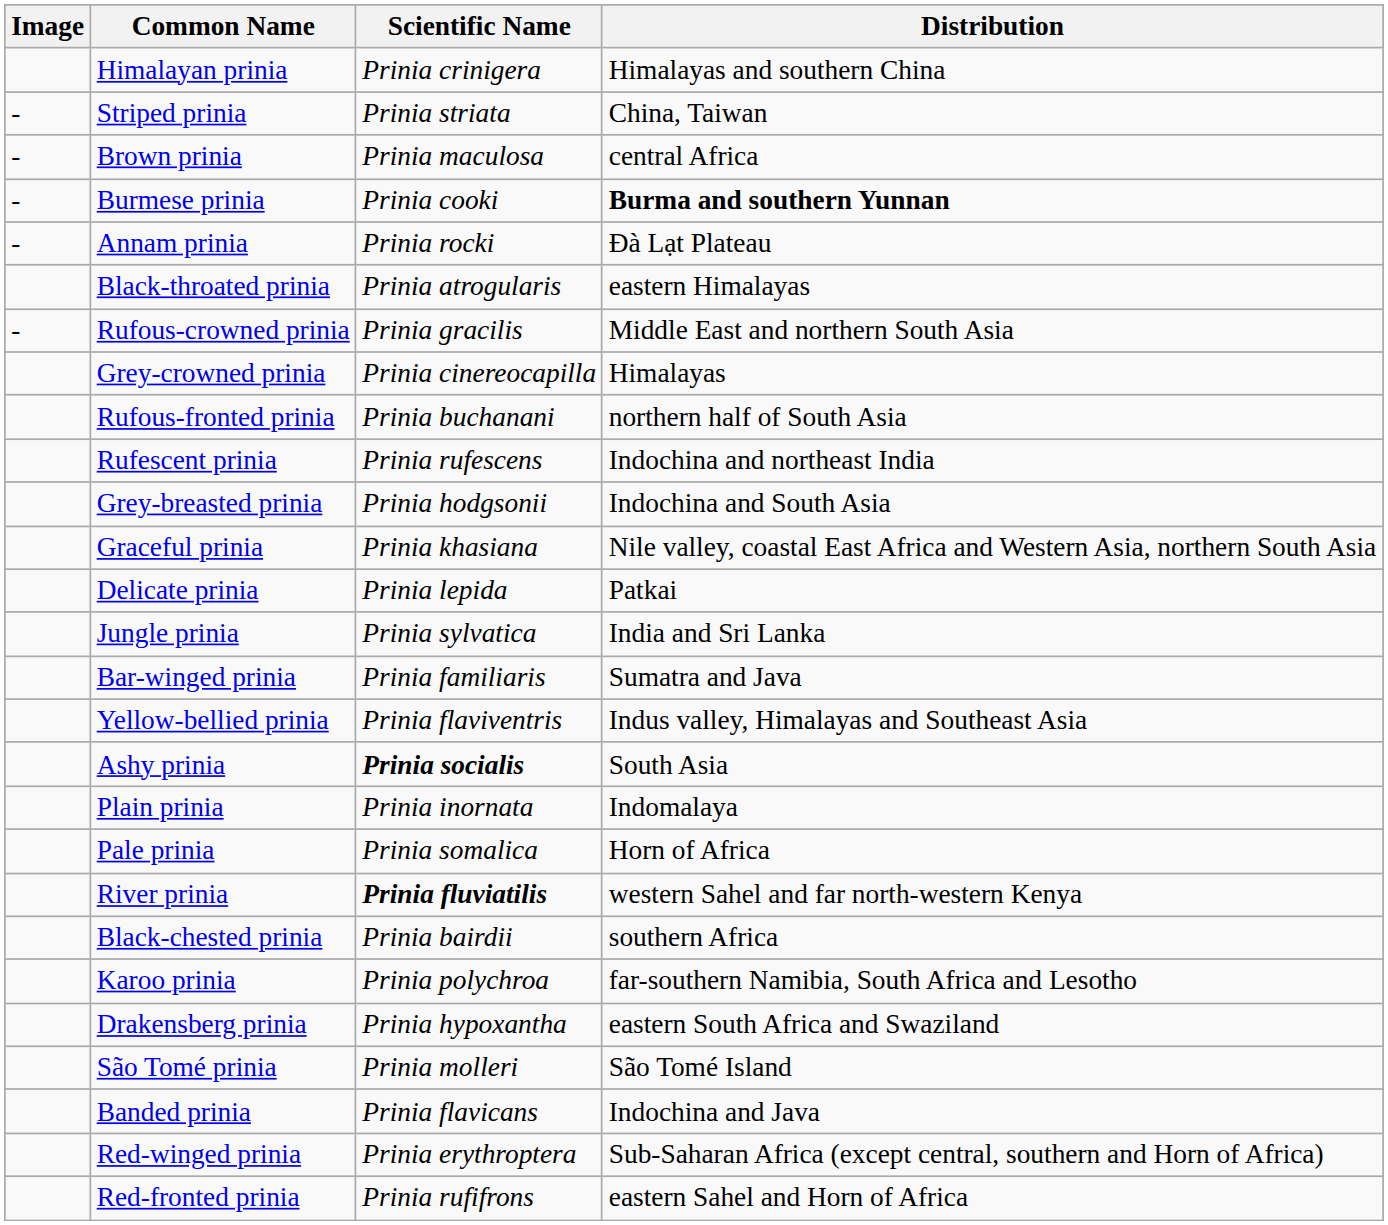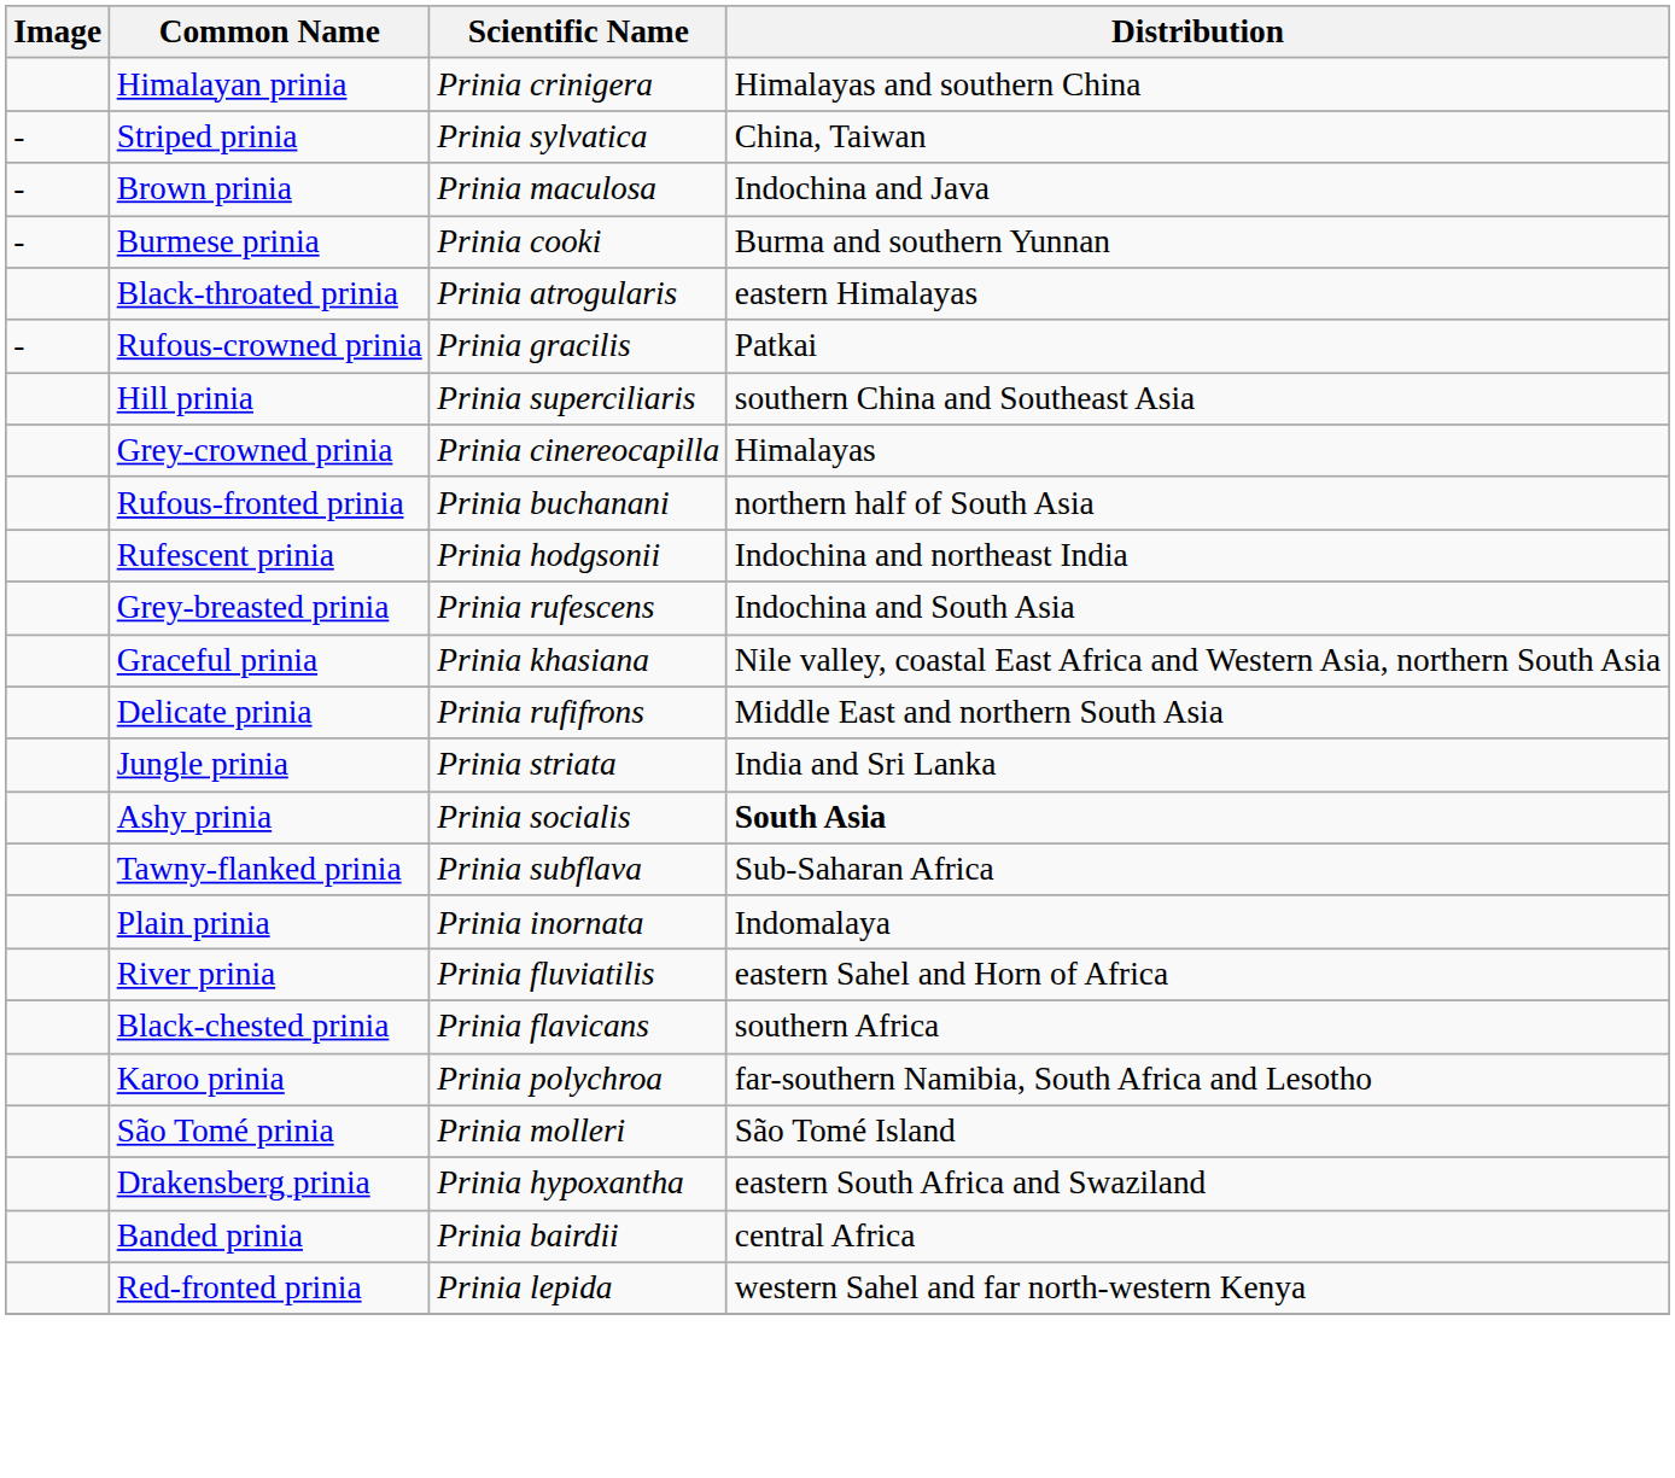Striped prinia | Scientific Name: Prinia striata -> Prinia sylvatica
Brown prinia | Distribution: central Africa -> Indochina and Java
Burmese prinia | Distribution: bold -> normal
- row: - | Annam prinia | Prinia rocki | Đà Lạt Plateau
Rufous-crowned prinia | Distribution: Middle East and northern South Asia -> Patkai
+ row: Hill prinia | Prinia superciliaris | southern China and Southeast Asia
Rufescent prinia | Scientific Name: Prinia rufescens -> Prinia hodgsonii
Grey-breasted prinia | Scientific Name: Prinia hodgsonii -> Prinia rufescens
Delicate prinia | Scientific Name: Prinia lepida -> Prinia rufifrons
Delicate prinia | Distribution: Patkai -> Middle East and northern South Asia
Jungle prinia | Scientific Name: Prinia sylvatica -> Prinia striata
- row: Bar-winged prinia | Prinia familiaris | Sumatra and Java
- row: Yellow-bellied prinia | Prinia flaviventris | Indus valley, Himalayas and Southeast Asia
Ashy prinia | Scientific Name: bold -> normal
Ashy prinia | Distribution: normal -> bold
+ row: Tawny-flanked prinia | Prinia subflava | Sub-Saharan Africa
- row: Pale prinia | Prinia somalica | Horn of Africa
River prinia | Scientific Name: bold -> normal
River prinia | Distribution: western Sahel and far north-western Kenya -> eastern Sahel and Horn of Africa
Black-chested prinia | Scientific Name: Prinia bairdii -> Prinia flavicans
rows swapped: Drakensberg prinia <-> São Tomé prinia
Banded prinia | Scientific Name: Prinia flavicans -> Prinia bairdii
Banded prinia | Distribution: Indochina and Java -> central Africa
- row: Red-winged prinia | Prinia erythroptera | Sub-Saharan Africa (except central, southern and Horn of Africa)
Red-fronted prinia | Scientific Name: Prinia rufifrons -> Prinia lepida
Red-fronted prinia | Distribution: eastern Sahel and Horn of Africa -> western Sahel and far north-western Kenya
